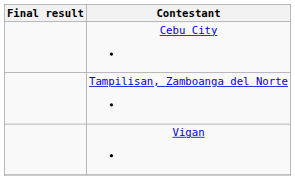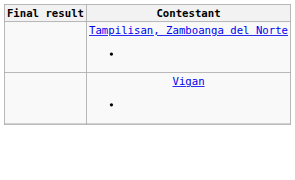- row: Cebu City
